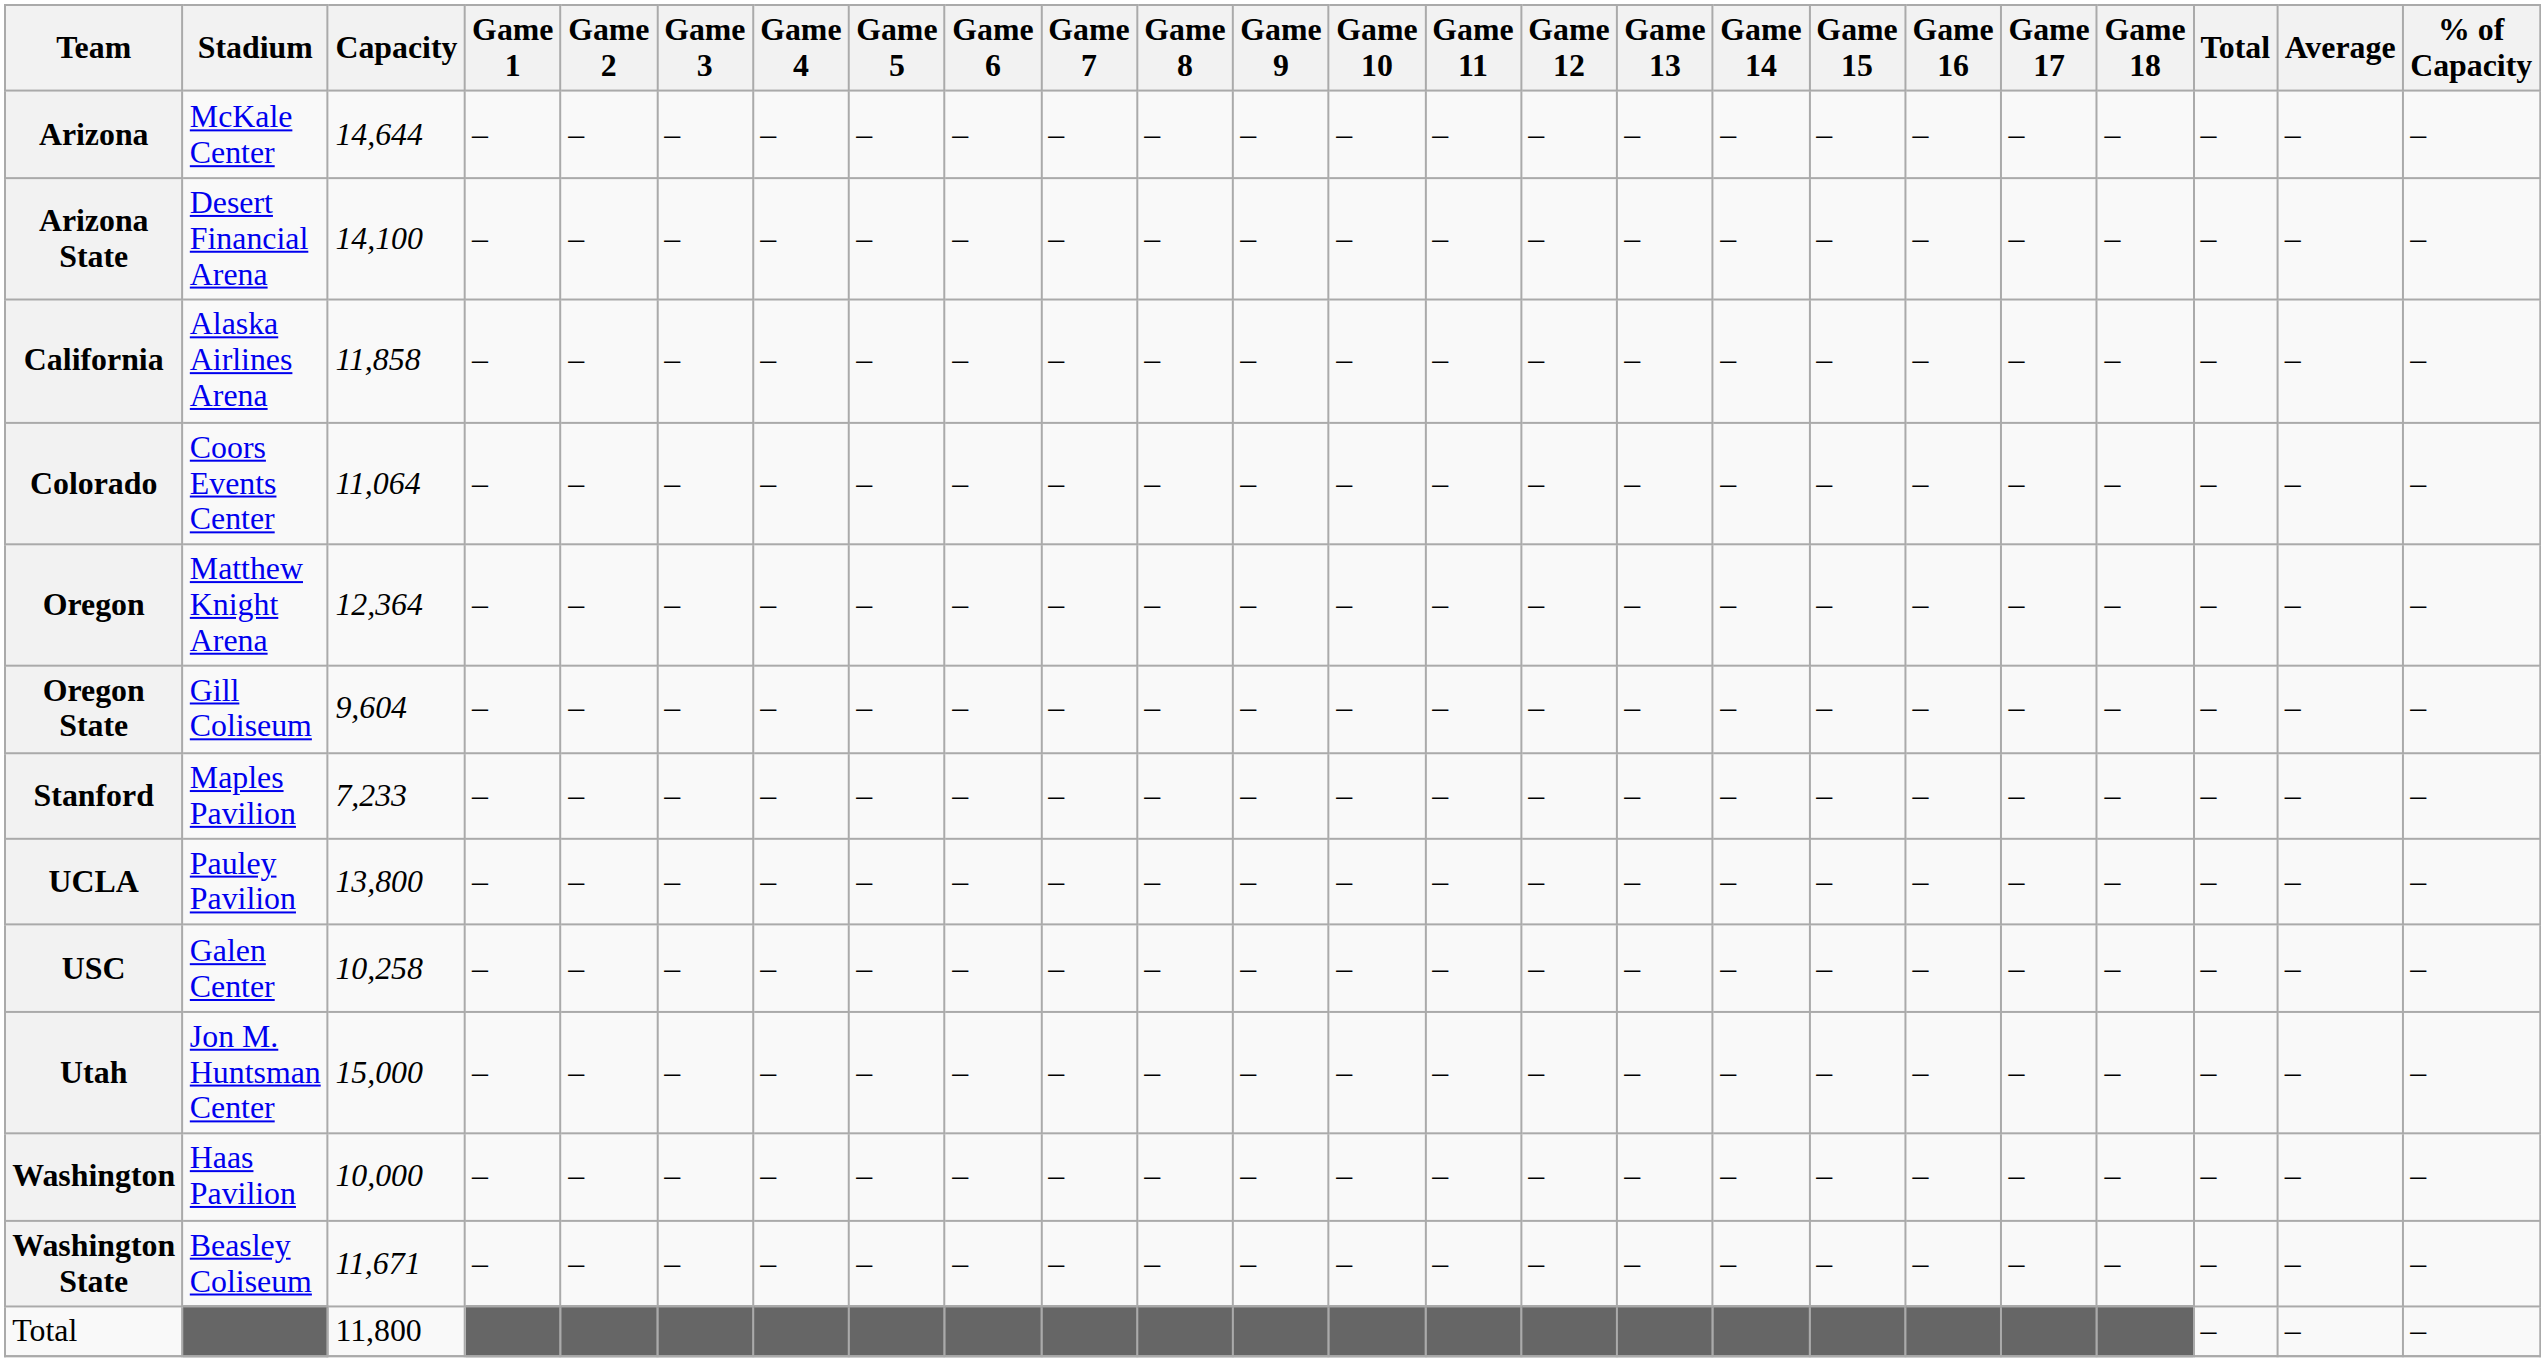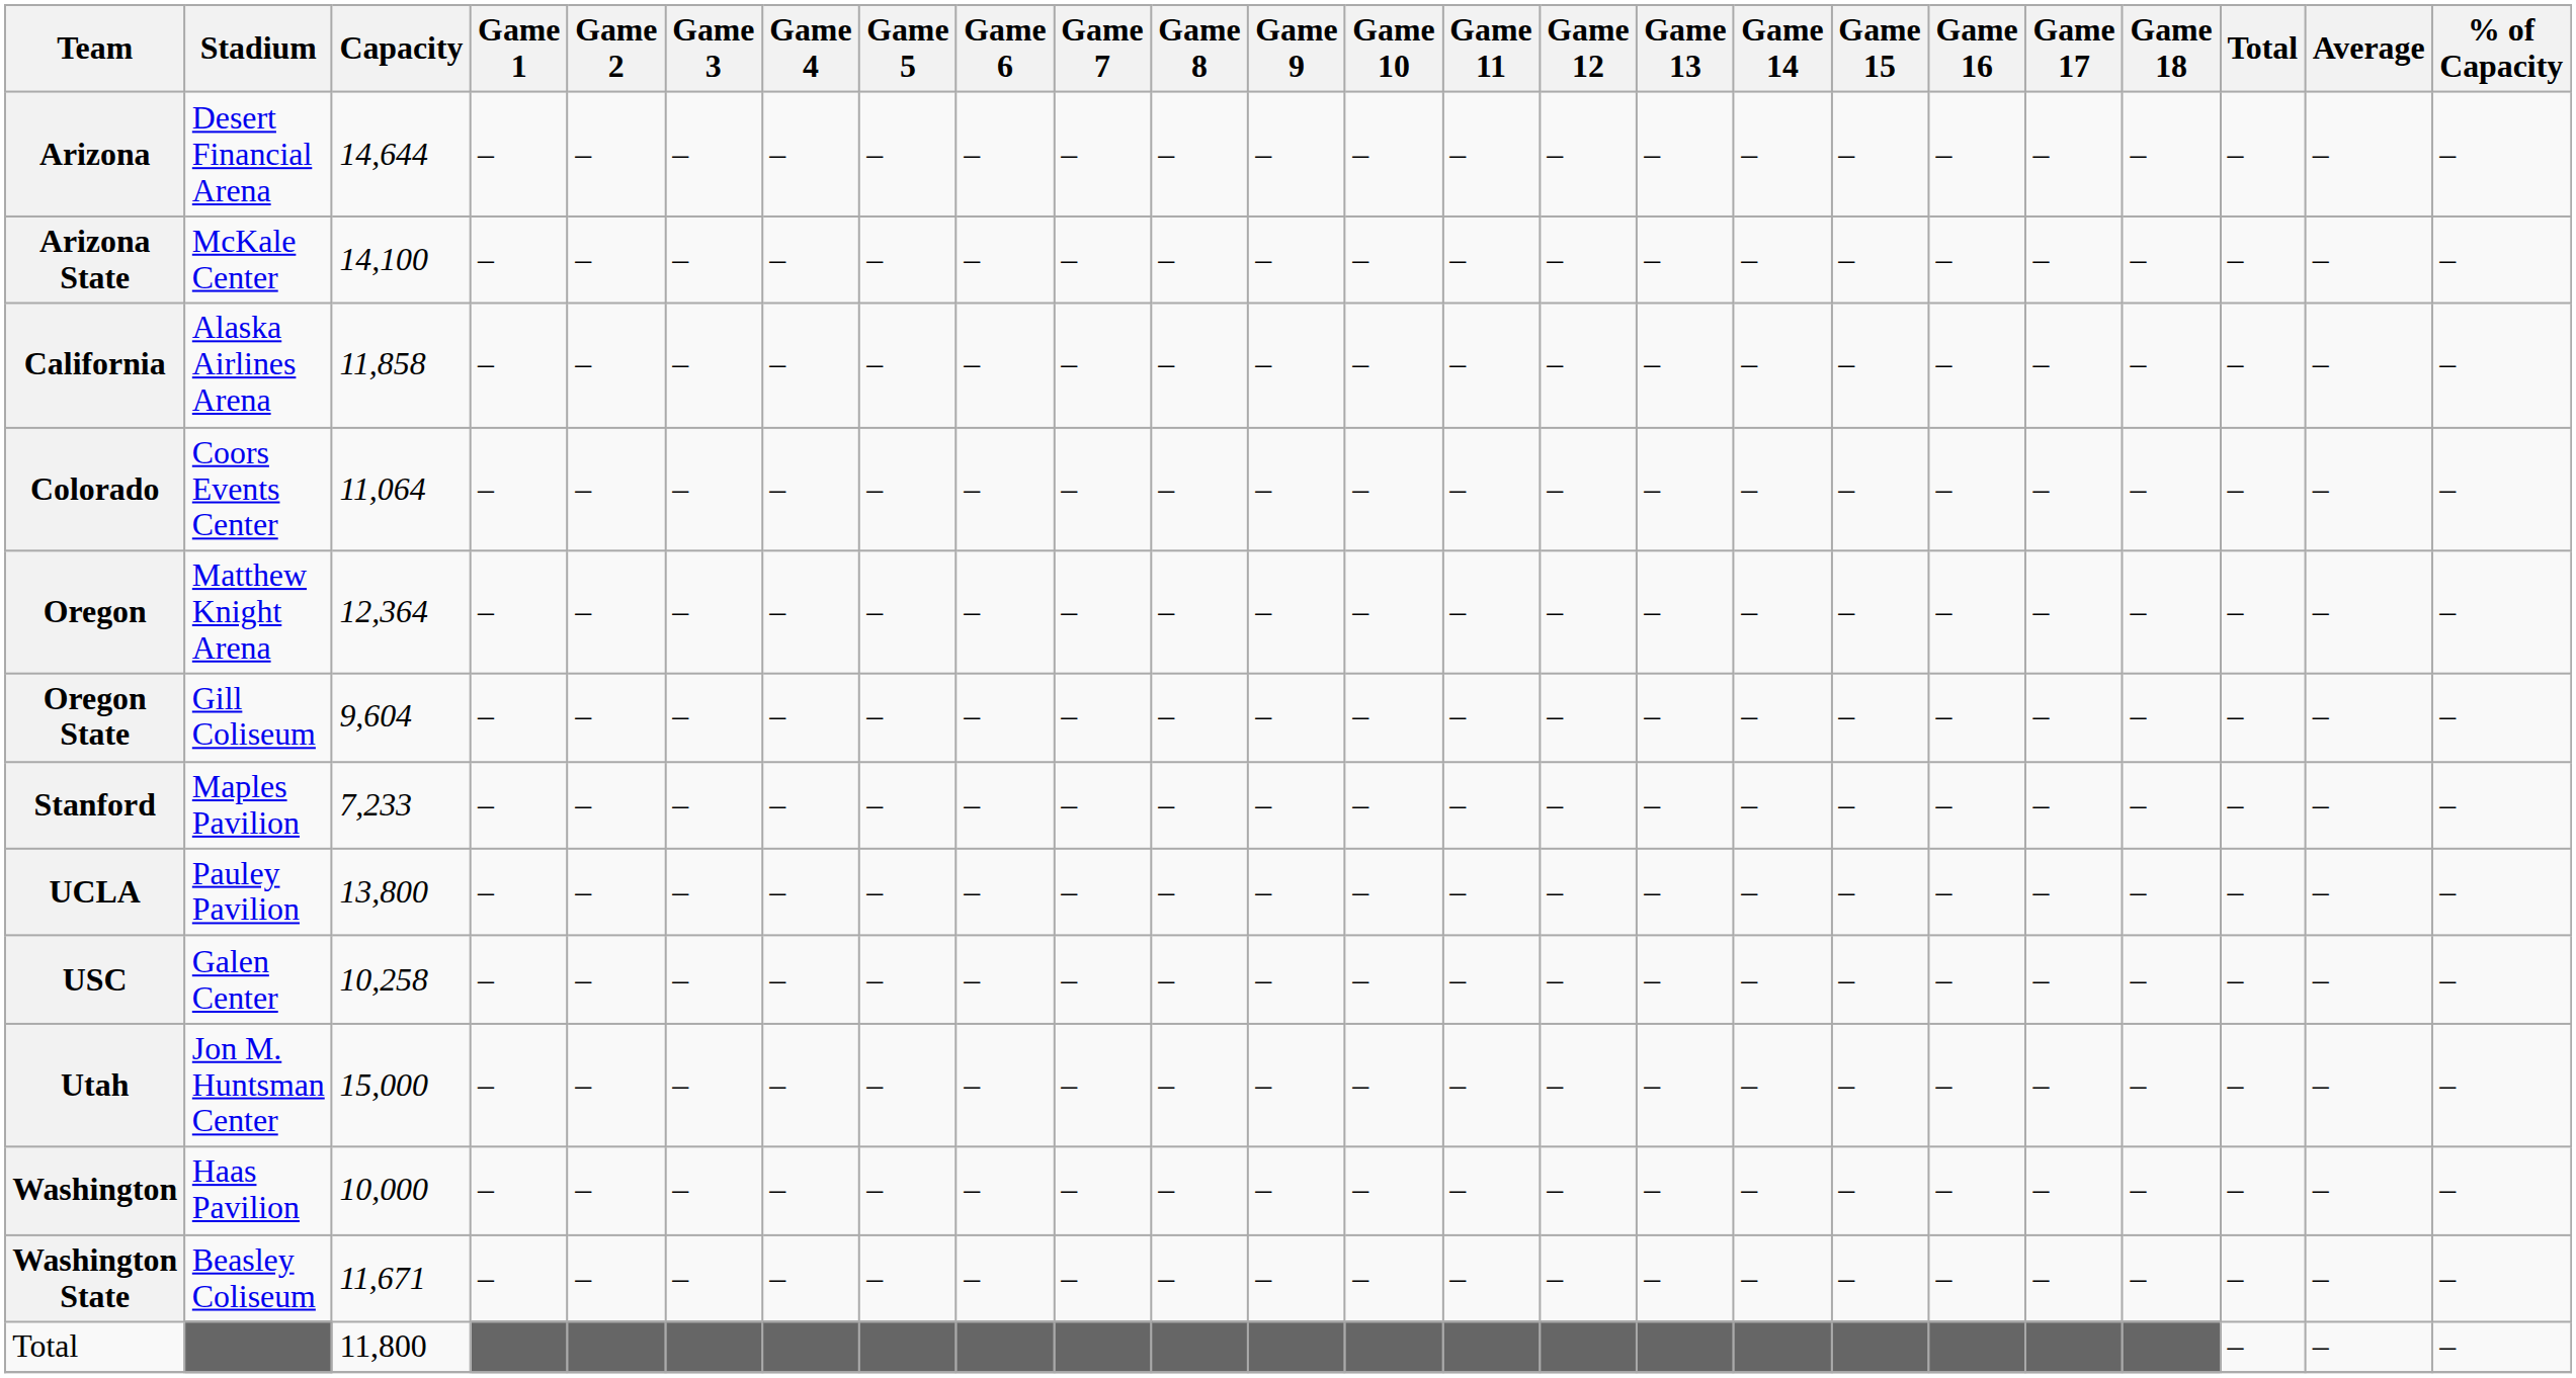Arizona | Stadium: McKale Center -> Desert Financial Arena
Arizona State | Stadium: Desert Financial Arena -> McKale Center
